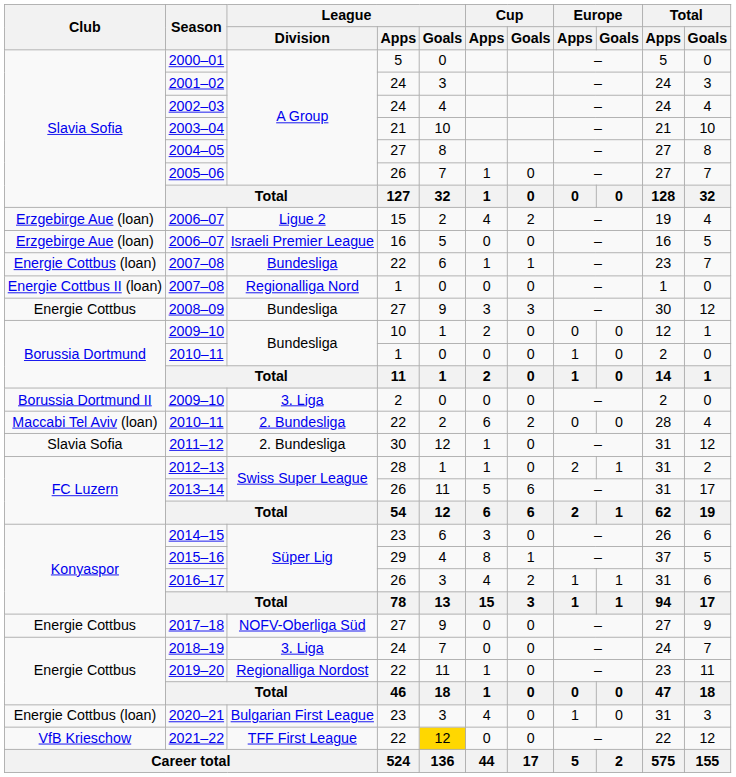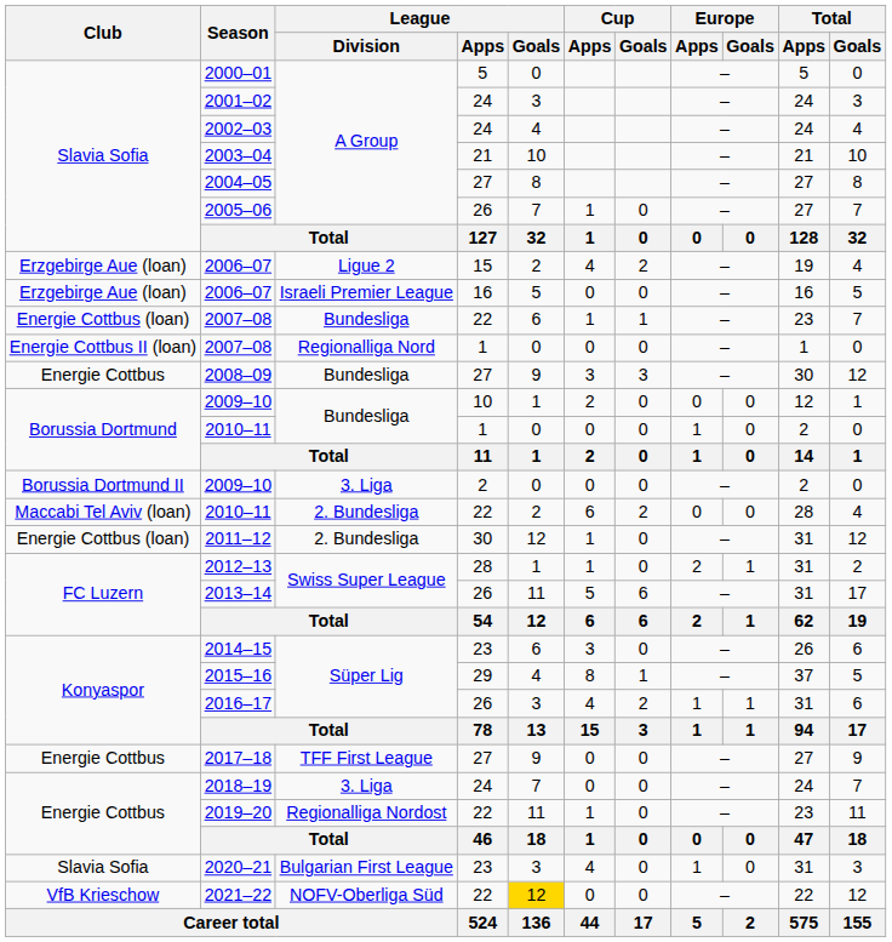2011–12 | Club: Slavia Sofia -> Energie Cottbus (loan)
2017–18 | League / Division: NOFV-Oberliga Süd -> TFF First League
2020–21 | Club: Energie Cottbus (loan) -> Slavia Sofia
2021–22 | League / Division: TFF First League -> NOFV-Oberliga Süd
